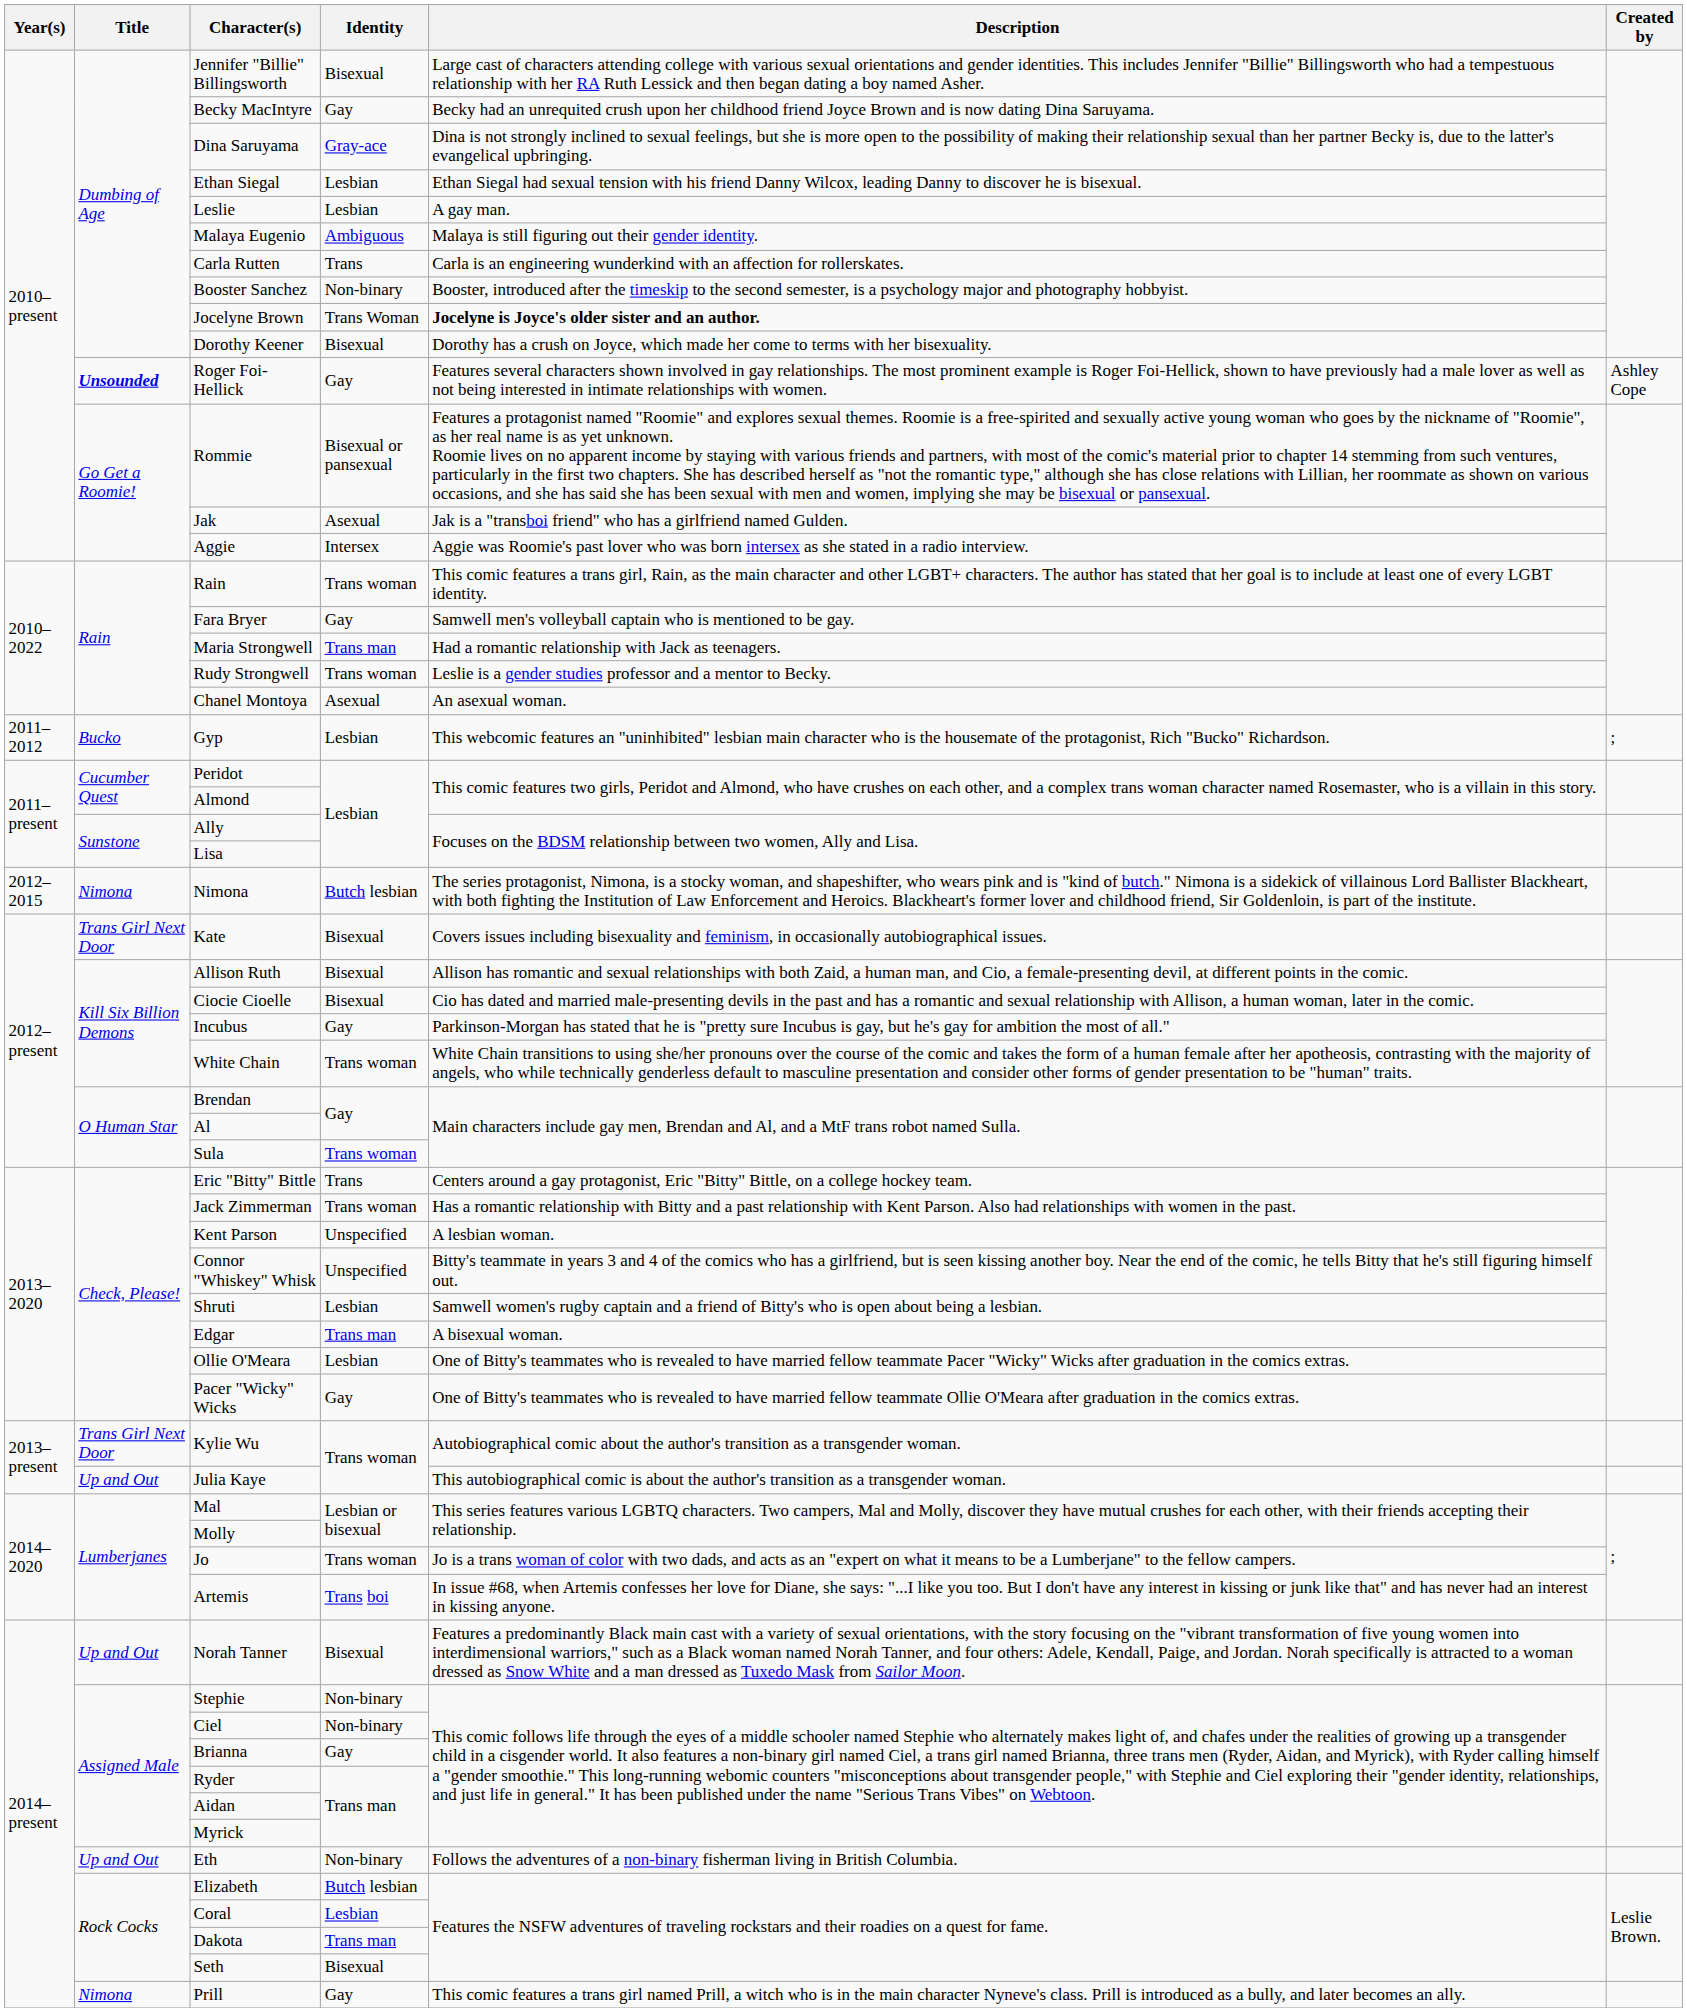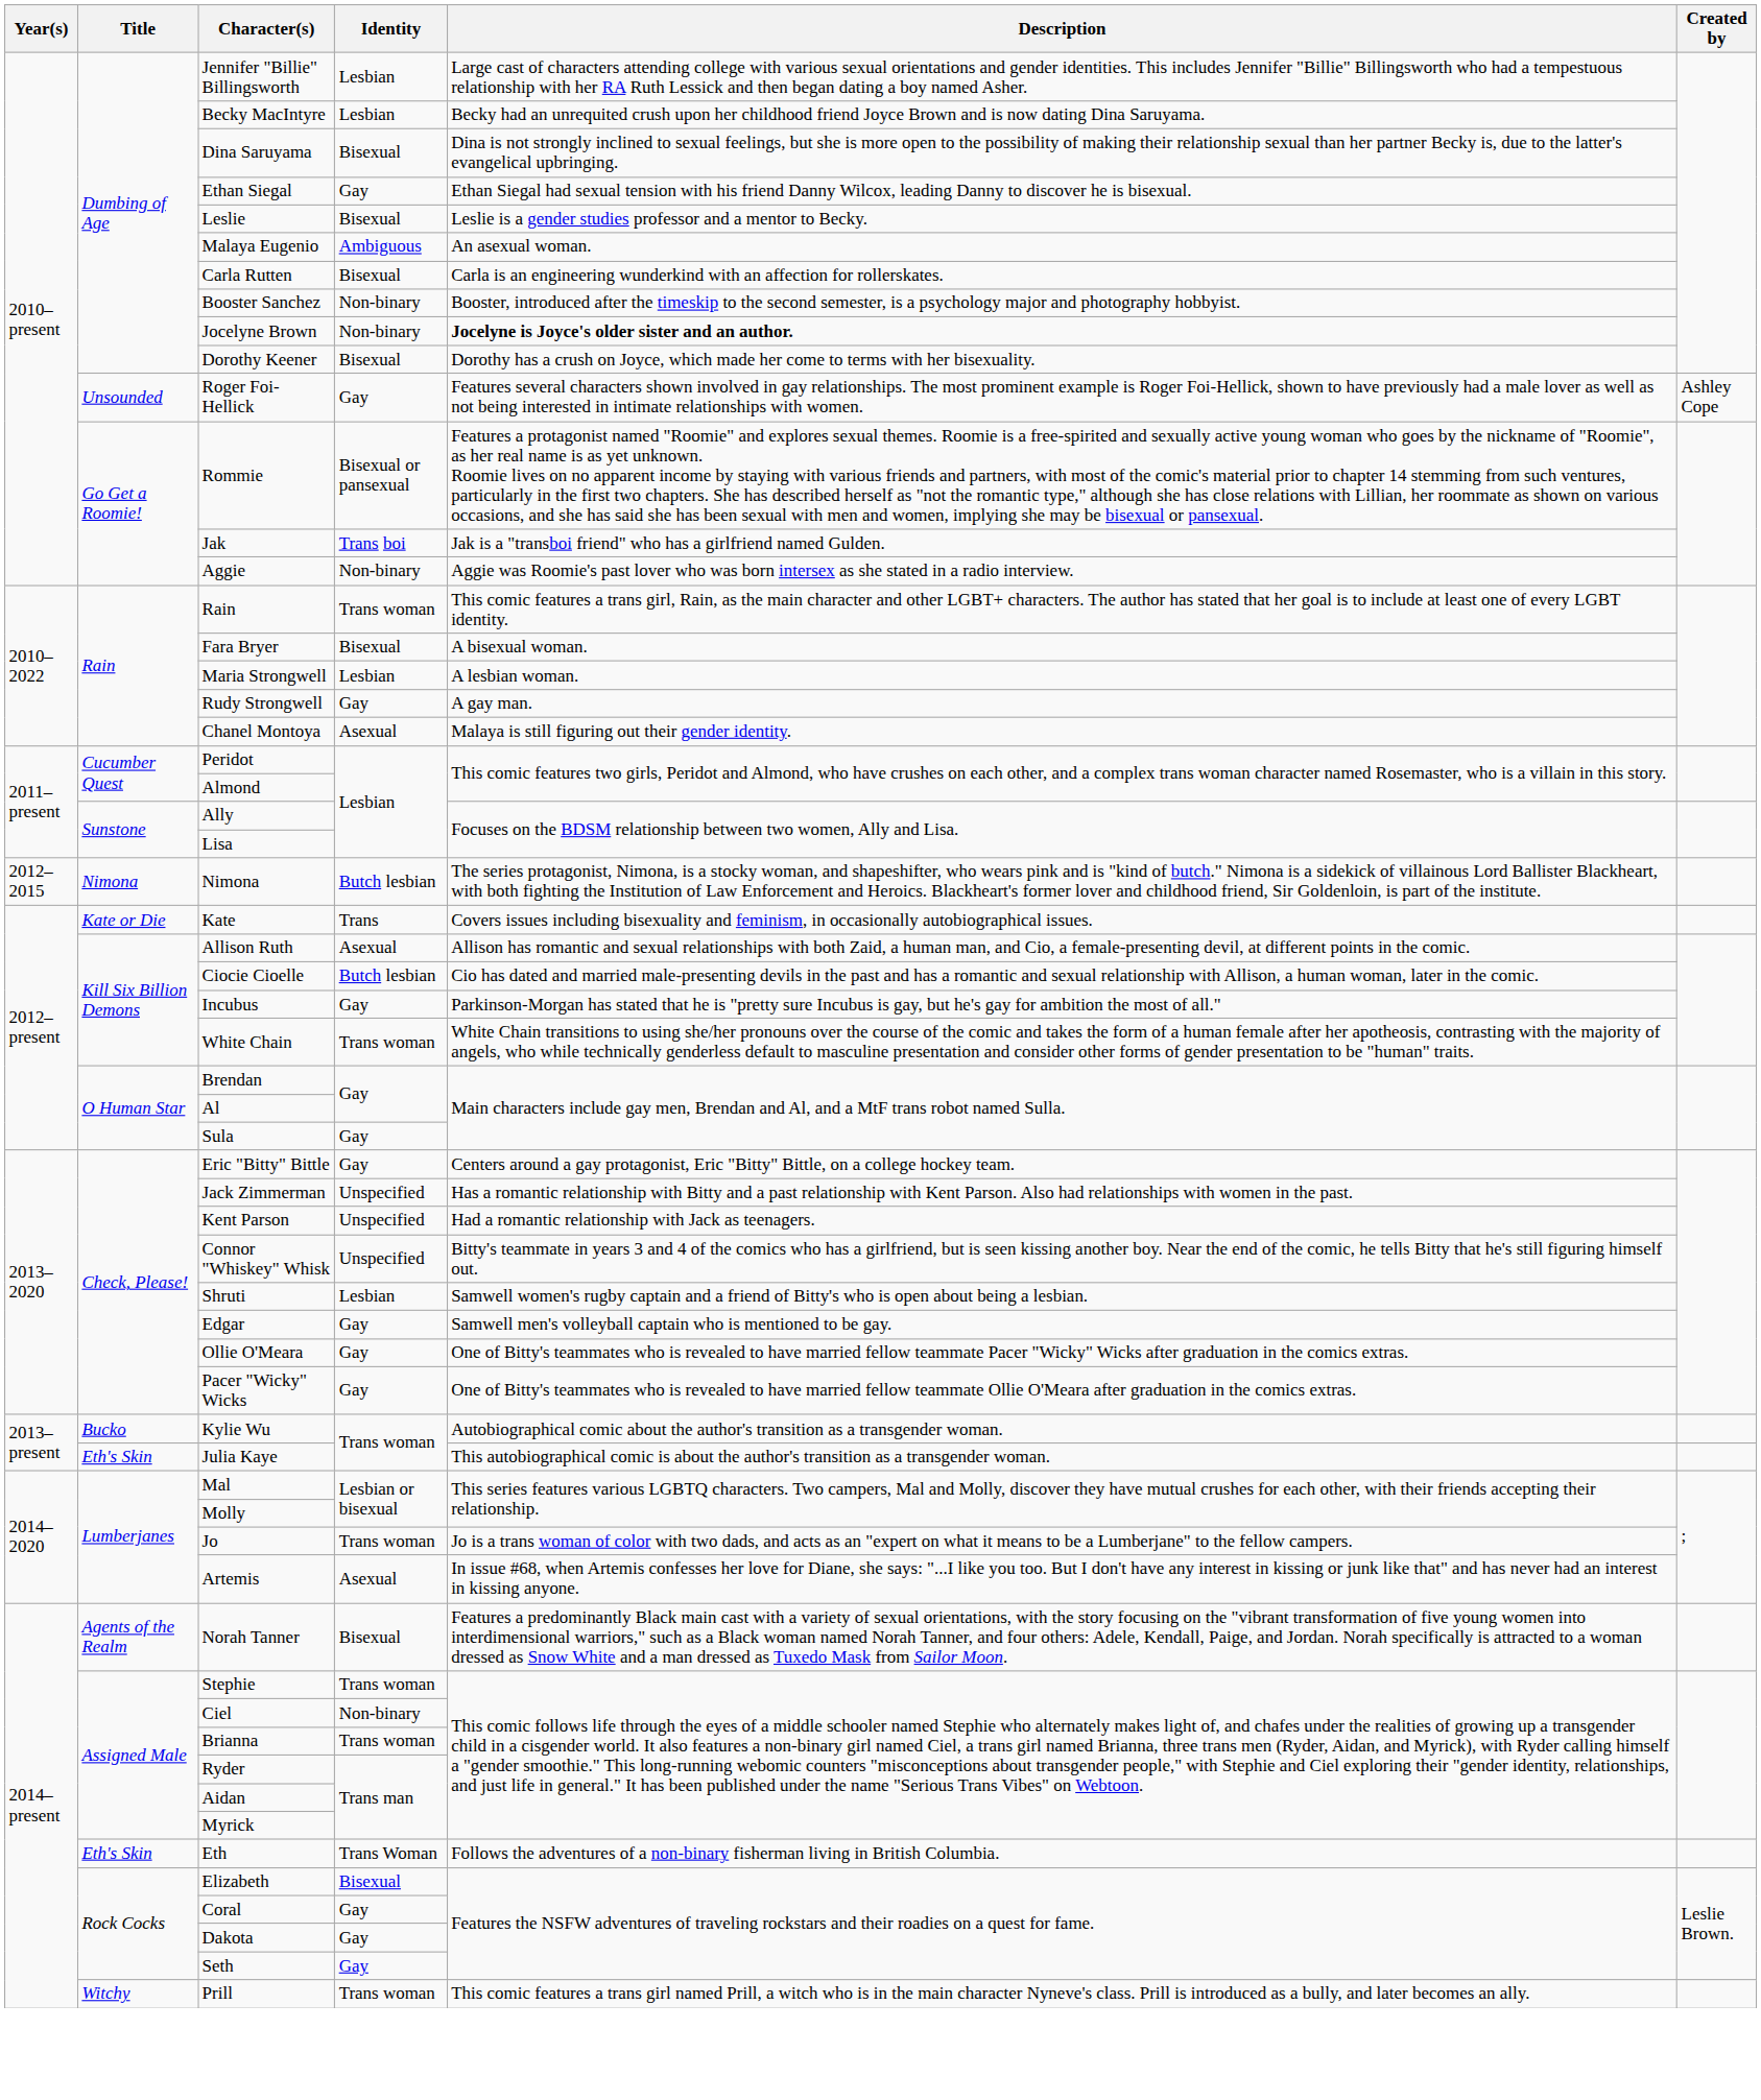Jennifer "Billie" Billingsworth | Identity: Bisexual -> Lesbian
Becky MacIntyre | Identity: Gay -> Lesbian
Dina Saruyama | Identity: Gray-ace -> Bisexual
Ethan Siegal | Identity: Lesbian -> Gay
Leslie | Identity: Lesbian -> Bisexual
Leslie | Description: A gay man. -> Leslie is a gender studies professor and a mentor to Becky.
Malaya Eugenio | Description: Malaya is still figuring out their gender identity. -> An asexual woman.
Carla Rutten | Identity: Trans -> Bisexual
Jocelyne Brown | Identity: Trans Woman -> Non-binary
Roger Foi-Hellick | Title: bold -> normal
Jak | Identity: Asexual -> Trans boi
Aggie | Identity: Intersex -> Non-binary
Fara Bryer | Identity: Gay -> Bisexual
Fara Bryer | Description: Samwell men's volleyball captain who is mentioned to be gay. -> A bisexual woman.
Maria Strongwell | Identity: Trans man -> Lesbian
Maria Strongwell | Description: Had a romantic relationship with Jack as teenagers. -> A lesbian woman.
Rudy Strongwell | Identity: Trans woman -> Gay
Rudy Strongwell | Description: Leslie is a gender studies professor and a mentor to Becky. -> A gay man.
Chanel Montoya | Description: An asexual woman. -> Malaya is still figuring out their gender identity.
- row: 2011–2012 | Bucko | Gyp | Lesbian | This webcomic features an "uninhibited" lesbian main character who is the housemate of the protagonist, Rich "Bucko" Richardson. | ;
Kate | Title: Trans Girl Next Door -> Kate or Die
Kate | Identity: Bisexual -> Trans
Allison Ruth | Identity: Bisexual -> Asexual
Ciocie Cioelle | Identity: Bisexual -> Butch lesbian
Sula | Identity: Trans woman -> Gay
Eric "Bitty" Bittle | Identity: Trans -> Gay
Jack Zimmerman | Identity: Trans woman -> Unspecified
Kent Parson | Description: A lesbian woman. -> Had a romantic relationship with Jack as teenagers.
Edgar | Identity: Trans man -> Gay
Edgar | Description: A bisexual woman. -> Samwell men's volleyball captain who is mentioned to be gay.
Ollie O'Meara | Identity: Lesbian -> Gay
Kylie Wu | Title: Trans Girl Next Door -> Bucko
Julia Kaye | Title: Up and Out -> Eth's Skin
Artemis | Identity: Trans boi -> Asexual
Norah Tanner | Title: Up and Out -> Agents of the Realm
Stephie | Identity: Non-binary -> Trans woman
Brianna | Identity: Gay -> Trans woman
Eth | Title: Up and Out -> Eth's Skin
Eth | Identity: Non-binary -> Trans Woman
Elizabeth | Identity: Butch lesbian -> Bisexual
Coral | Identity: Lesbian -> Gay
Dakota | Identity: Trans man -> Gay
Seth | Identity: Bisexual -> Gay
Prill | Title: Nimona -> Witchy
Prill | Identity: Gay -> Trans woman
